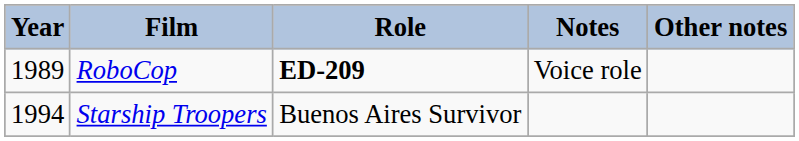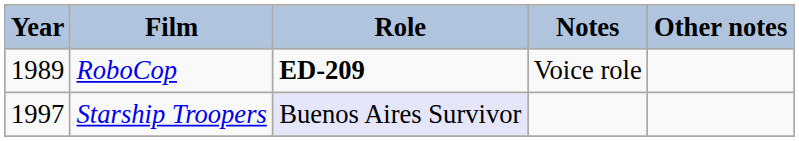Starship Troopers | Year: 1994 -> 1997
Starship Troopers | Role: no background -> lavender background
